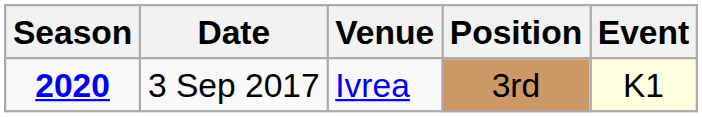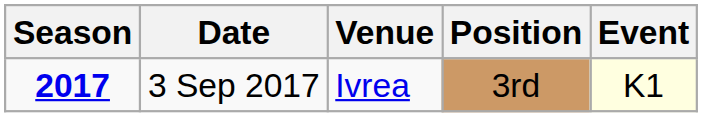3 Sep 2017 | Season: 2020 -> 2017
